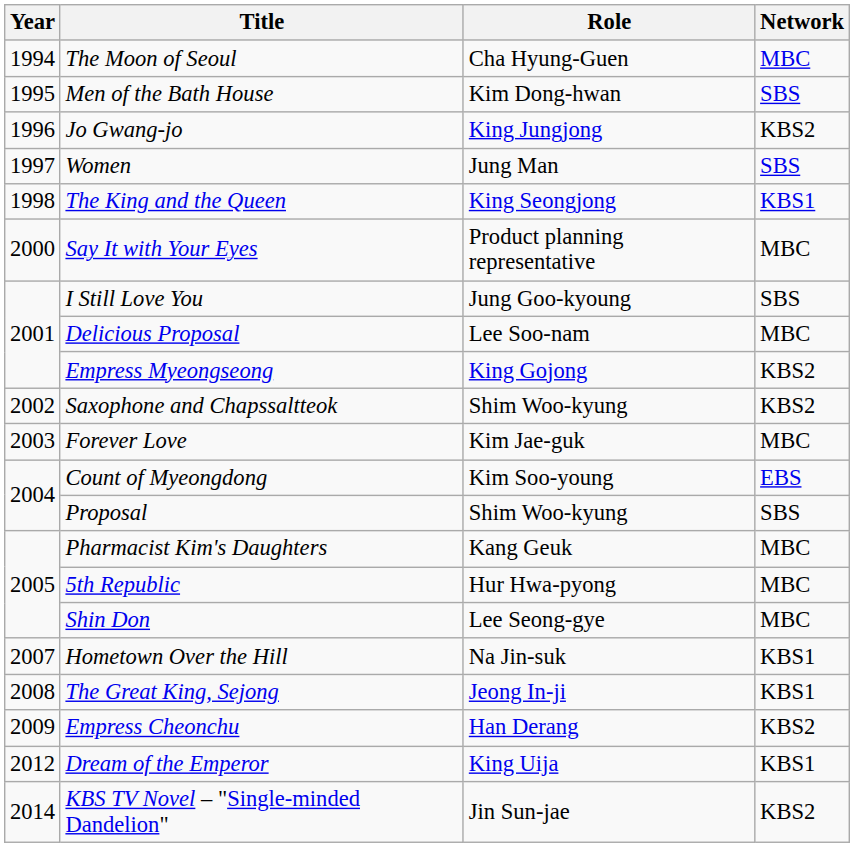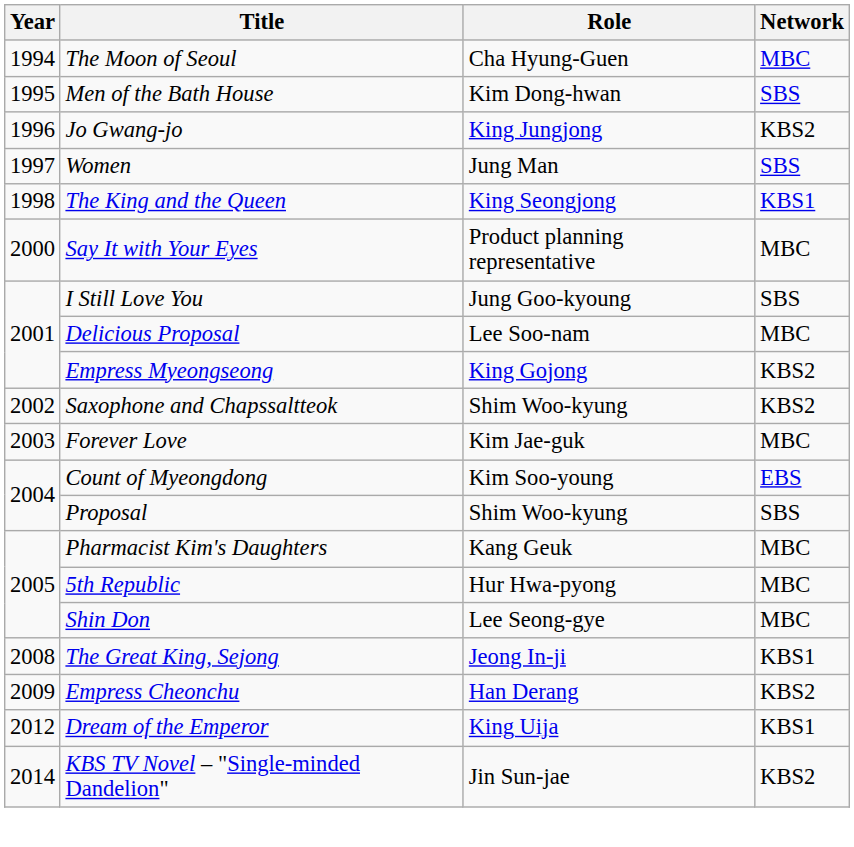- row: 2007 | Hometown Over the Hill | Na Jin-suk | KBS1
